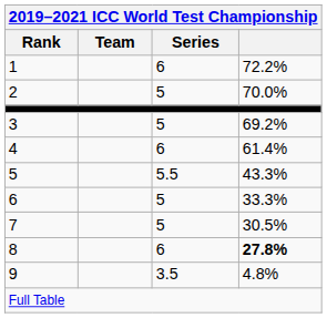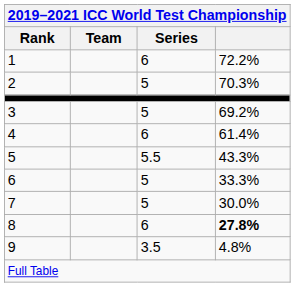2 | column 4: 70.0% -> 70.3%
7 | column 4: 30.5% -> 30.0%
